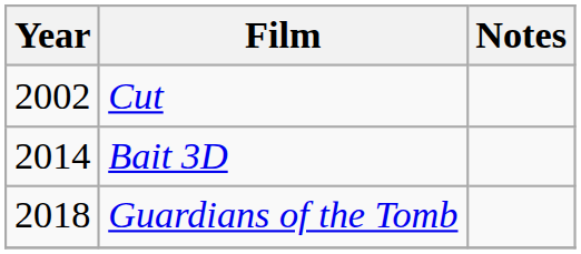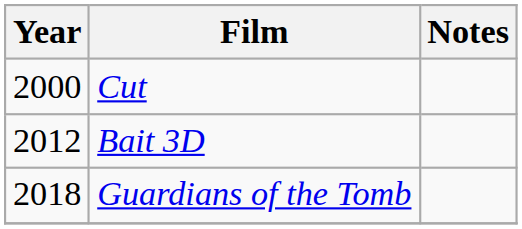Cut | Year: 2002 -> 2000
Bait 3D | Year: 2014 -> 2012
